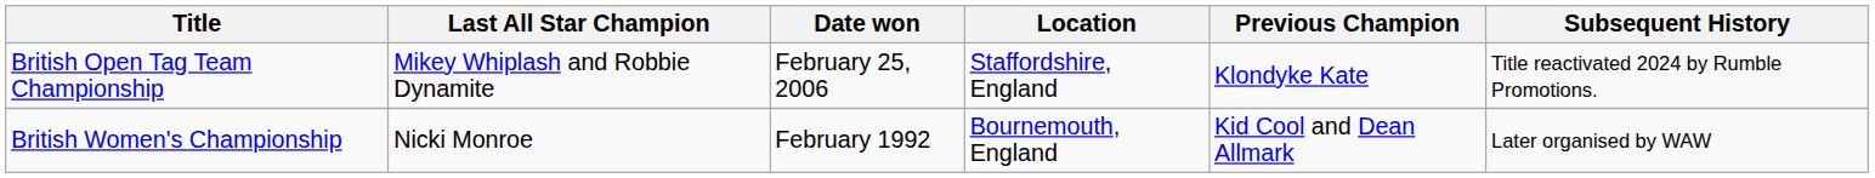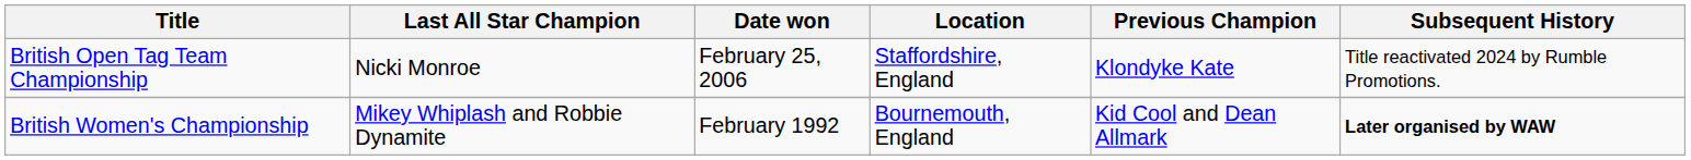British Open Tag Team Championship | Last All Star Champion: Mikey Whiplash and Robbie Dynamite -> Nicki Monroe
British Women's Championship | Last All Star Champion: Nicki Monroe -> Mikey Whiplash and Robbie Dynamite
British Women's Championship | Subsequent History: normal -> bold
